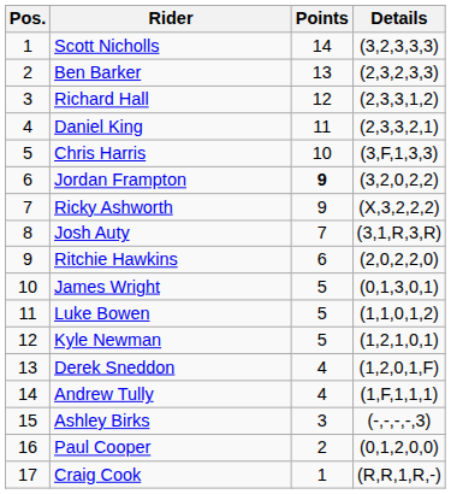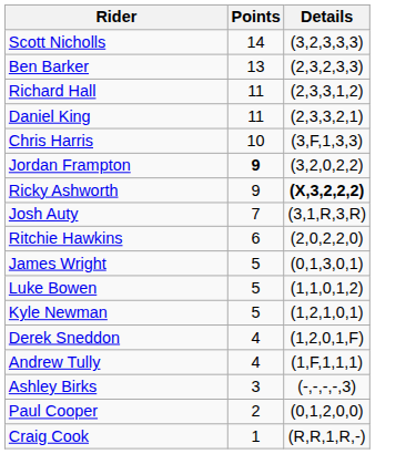- column: Pos. | 1 | 2 | 3 | 4 | 5 | 6 | 7 | 8 | 9 | 10 | 11 | 12 | 13 | 14 | 15 | 16 | 17
Richard Hall | Points: 12 -> 11
Ricky Ashworth | Details: normal -> bold
